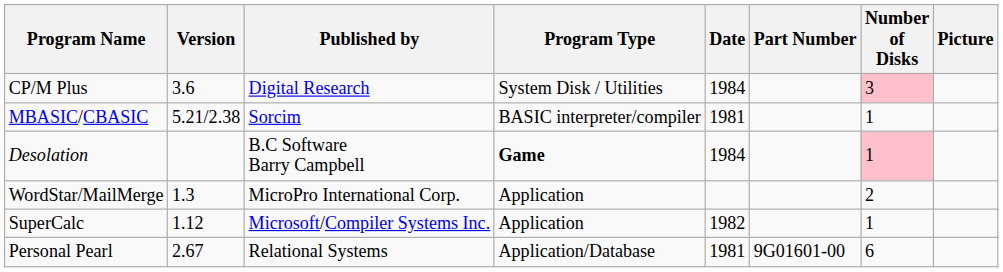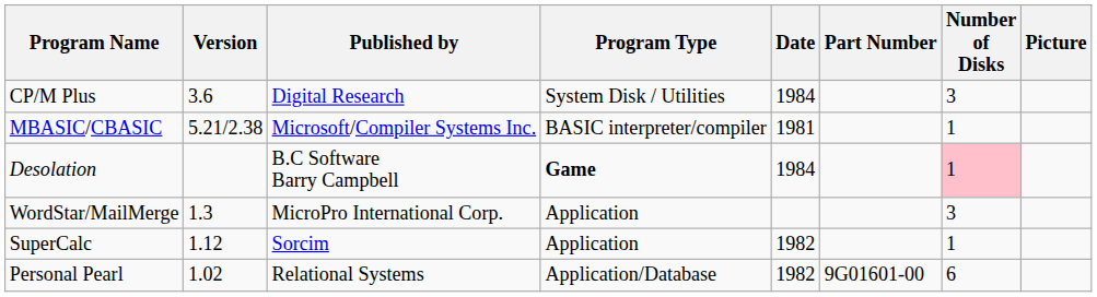CP/M Plus | Number of Disks: pink background -> no background
MBASIC/CBASIC | Published by: Sorcim -> Microsoft/Compiler Systems Inc.
WordStar/MailMerge | Number of Disks: 2 -> 3
SuperCalc | Published by: Microsoft/Compiler Systems Inc. -> Sorcim
Personal Pearl | Version: 2.67 -> 1.02
Personal Pearl | Date: 1981 -> 1982
